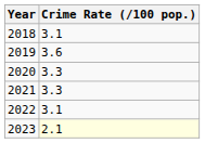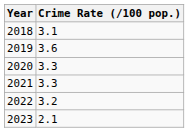2022 | Crime Rate (/100 pop.): 3.1 -> 3.2
2023 | Crime Rate (/100 pop.): lightyellow background -> no background
